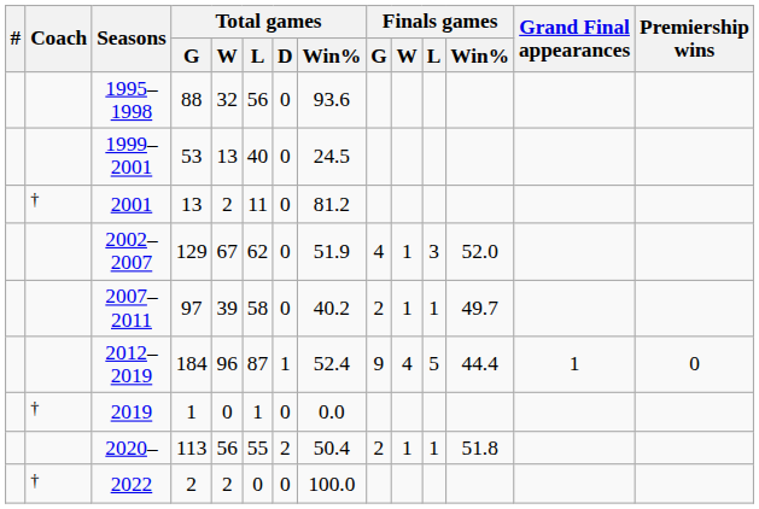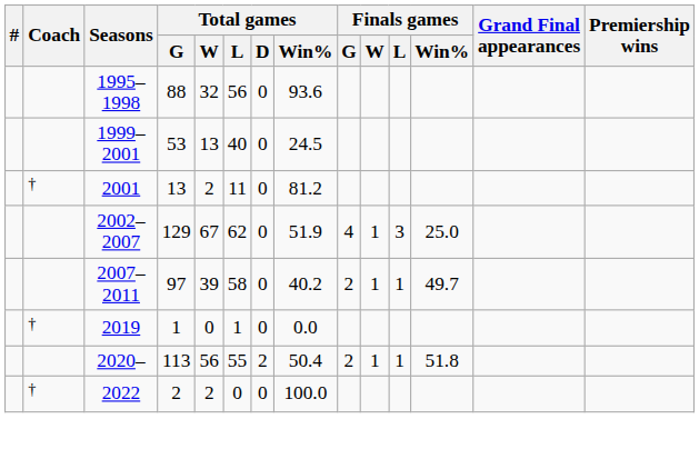2002–2007 | Finals games / Win%: 52.0 -> 25.0
- row: 2012–2019 | 184 | 96 | 87 | 1 | 52.4 | 9 | 4 | 5 | 44.4 | 1 | 0
